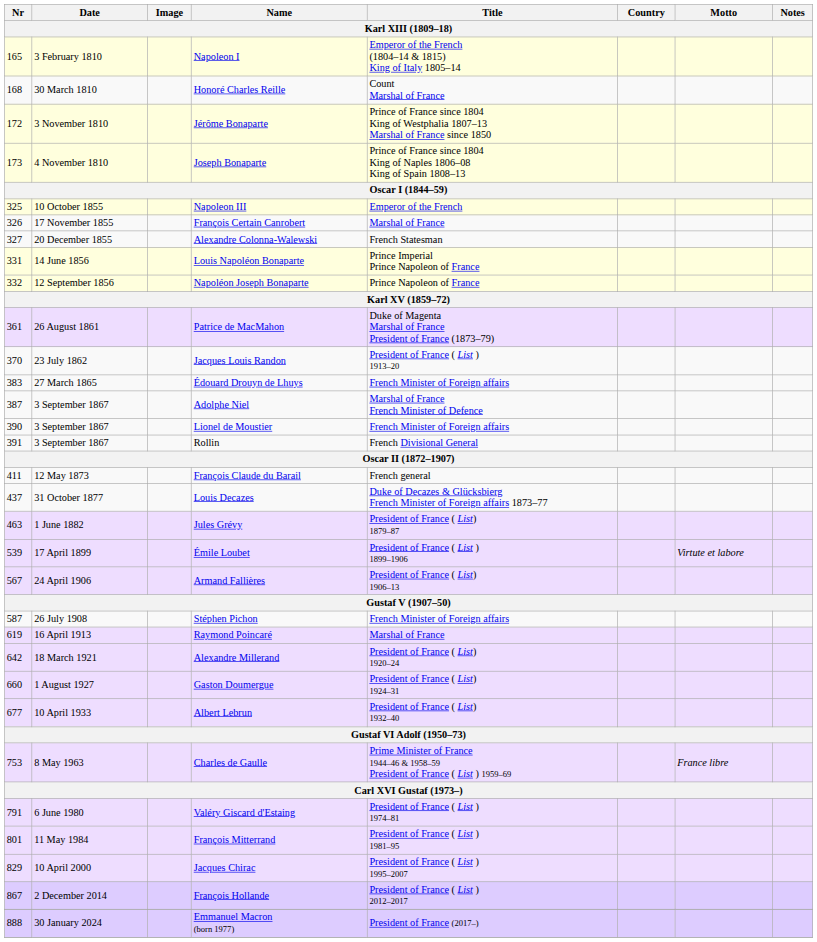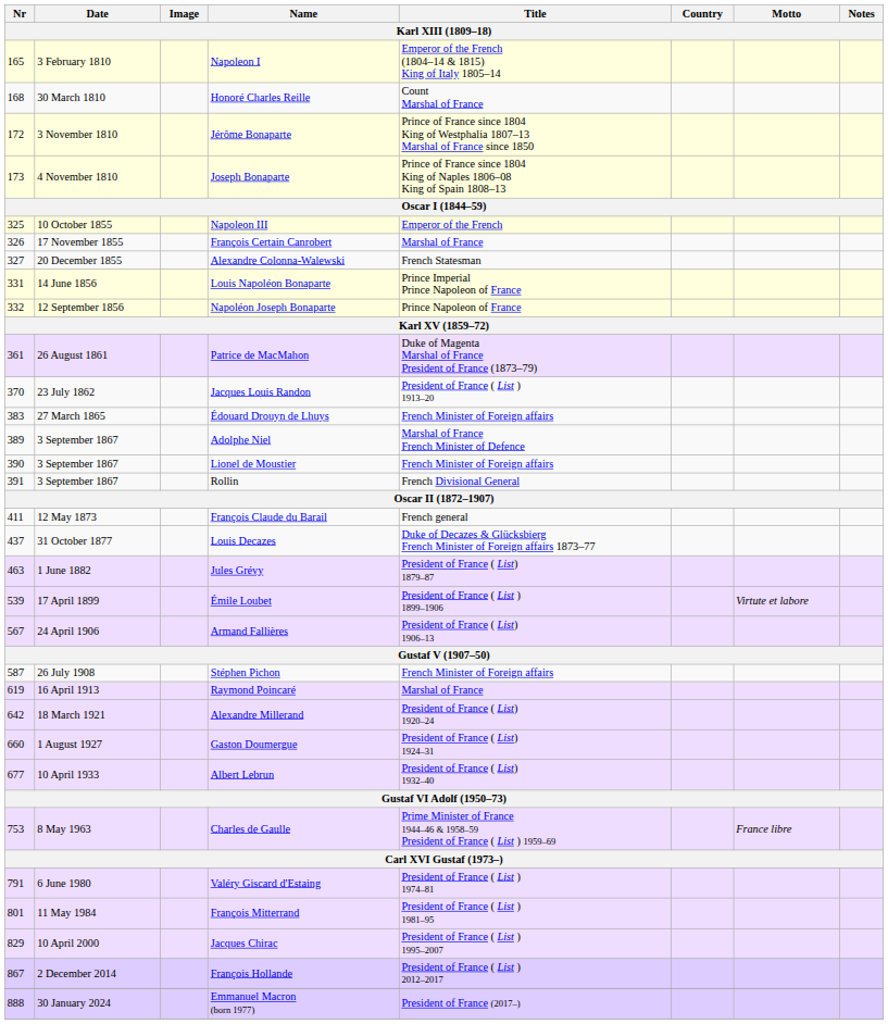Adolphe Niel | Nr: 387 -> 389
